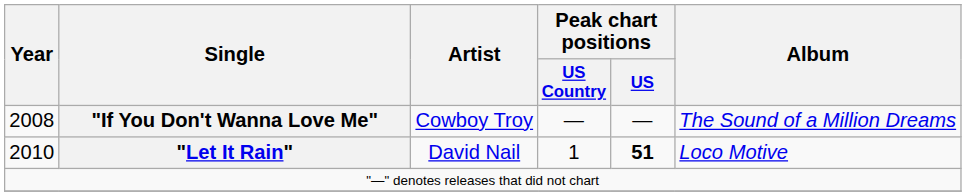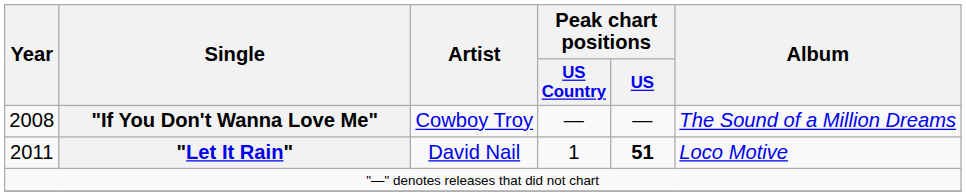"Let It Rain" | Year: 2010 -> 2011
